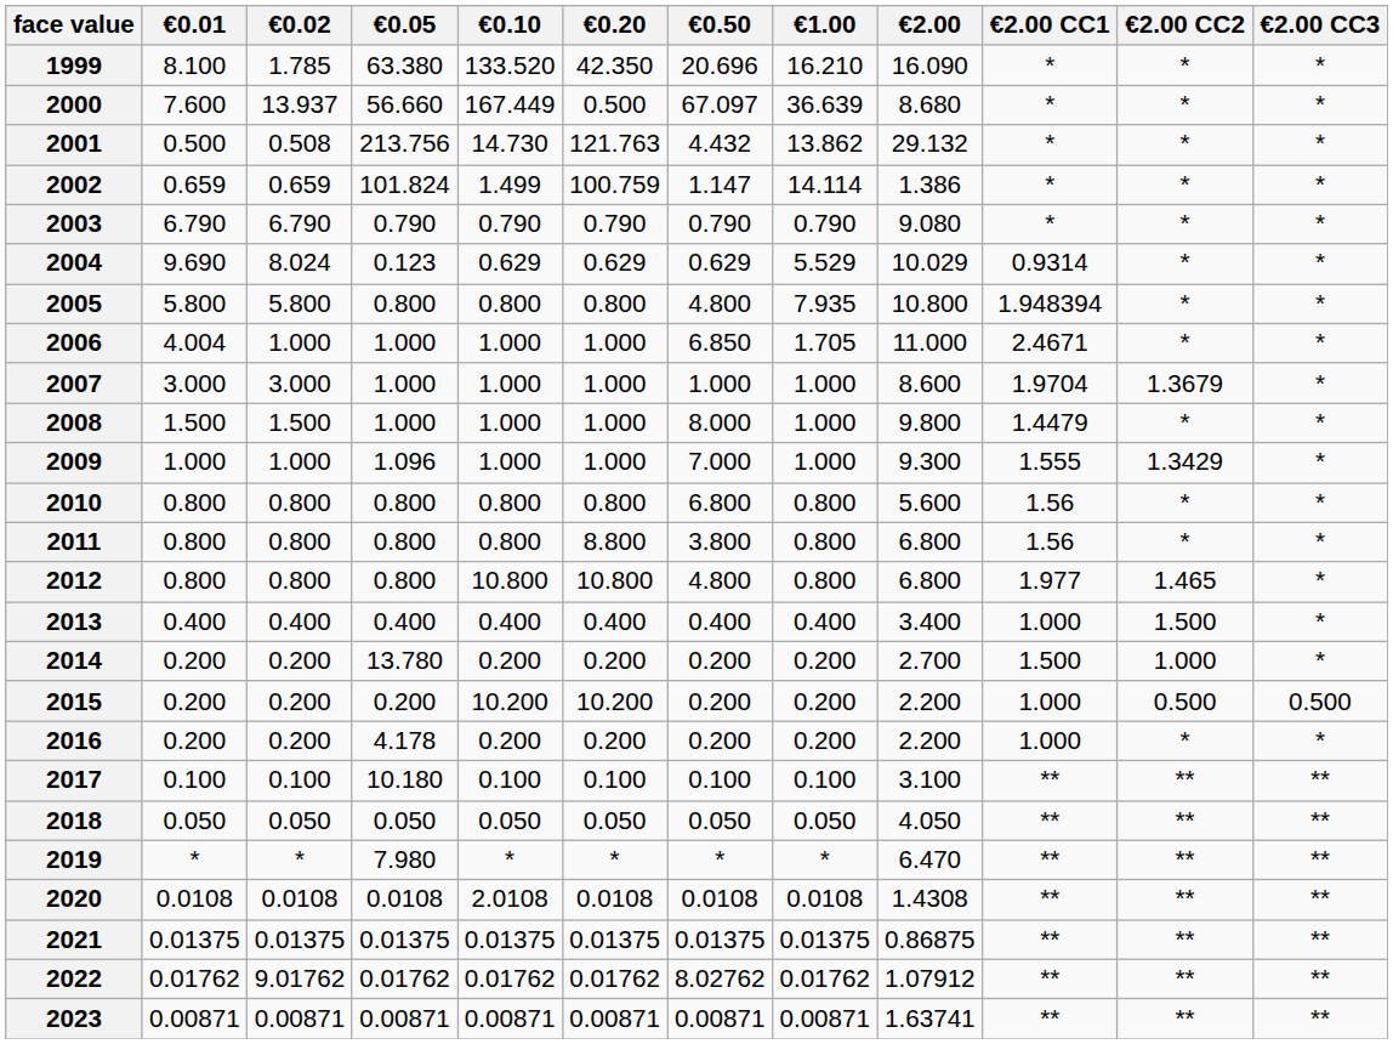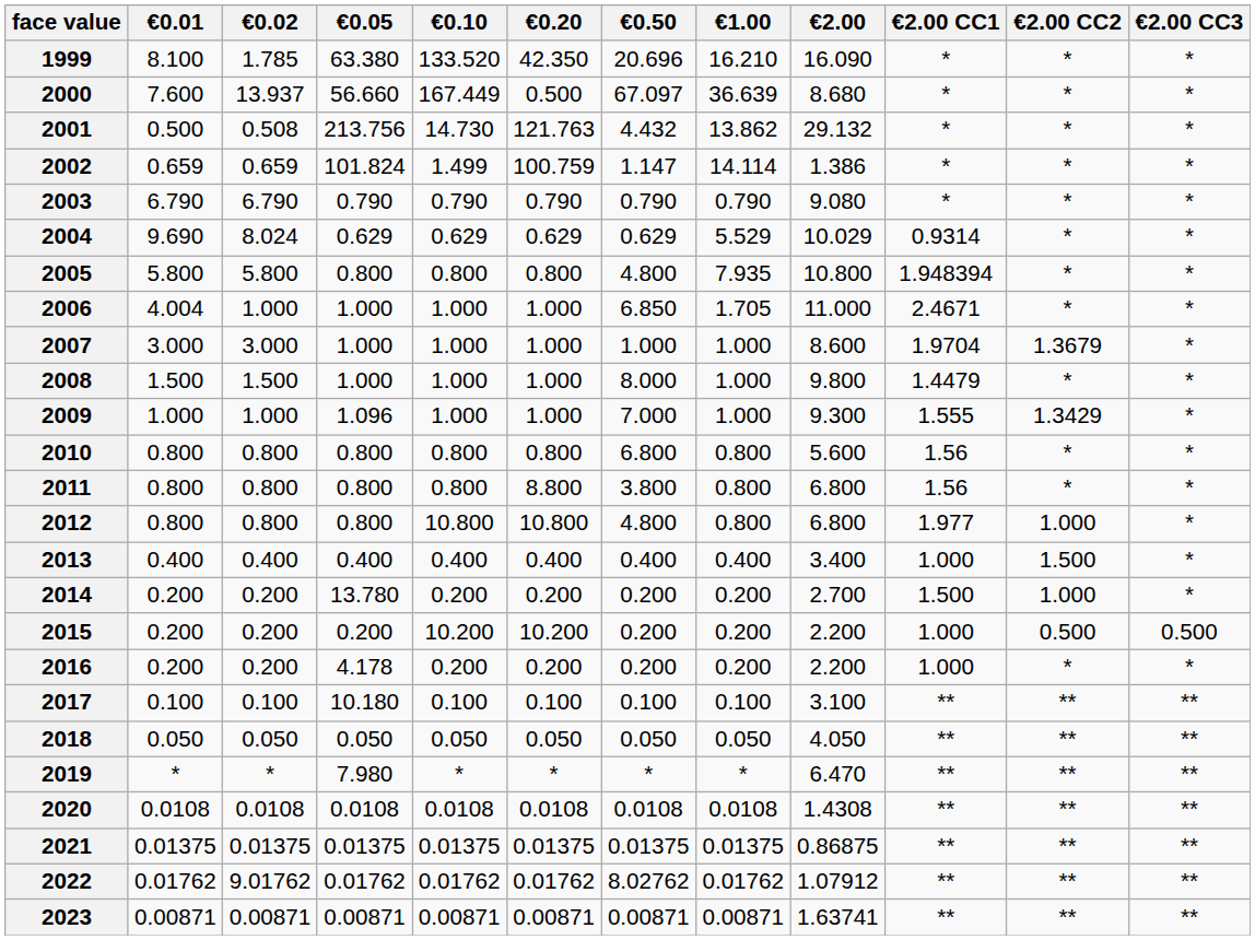2004 | €0.05: 0.123 -> 0.629
2012 | €2.00 CC2: 1.465 -> 1.000
2020 | €0.10: 2.0108 -> 0.0108
